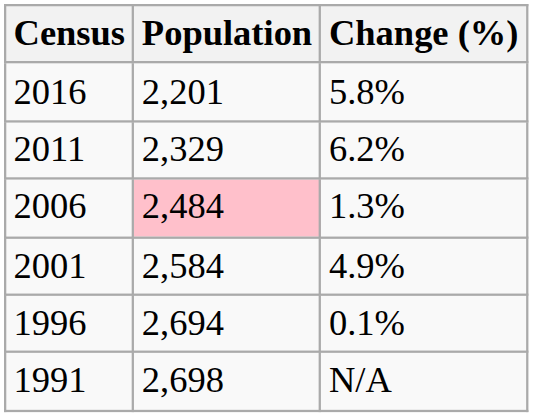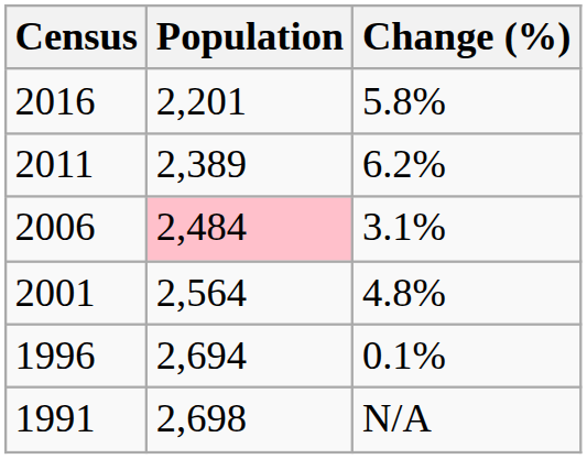2011 | Population: 2,329 -> 2,389
2006 | Change (%): 1.3% -> 3.1%
2001 | Population: 2,584 -> 2,564
2001 | Change (%): 4.9% -> 4.8%
